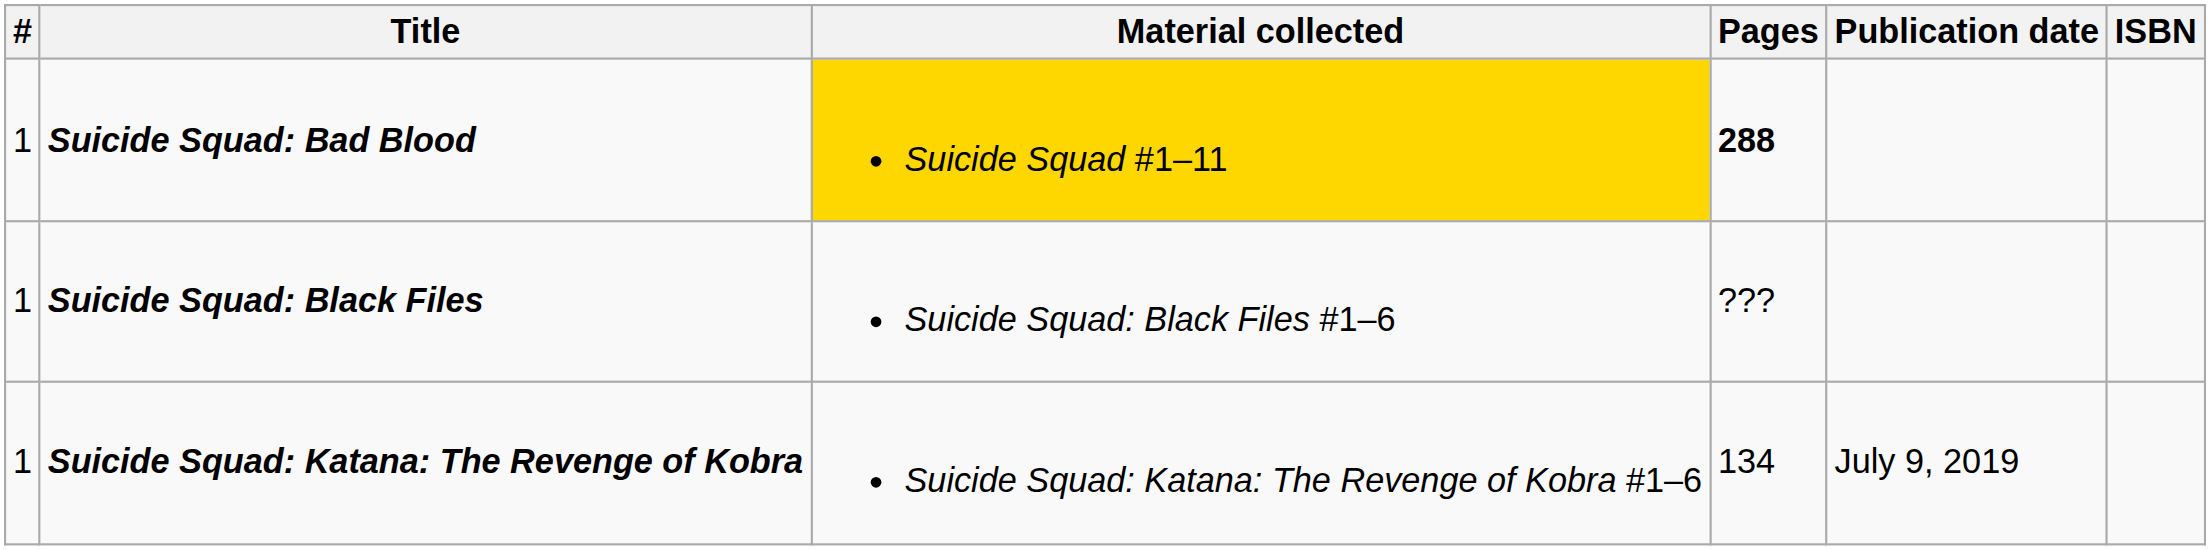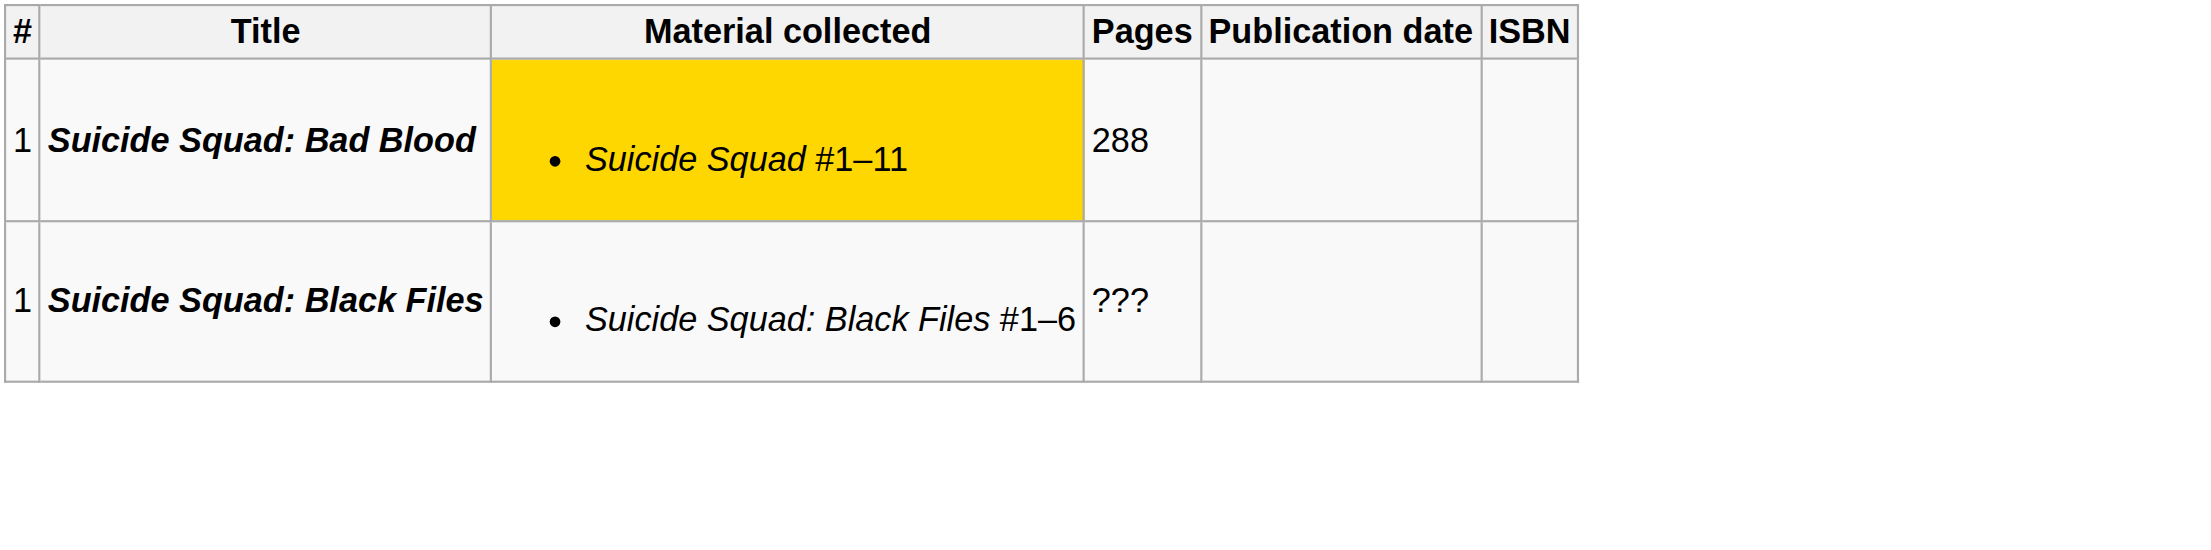Suicide Squad: Bad Blood | Pages: bold -> normal
- row: 1 | Suicide Squad: Katana: The Revenge of Kobra | Suicide Squad: Katana: The Revenge of Kobra #1–6 | 134 | July 9, 2019
